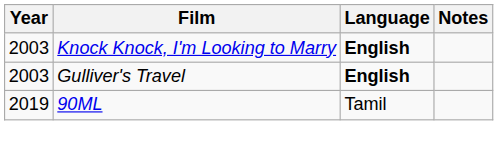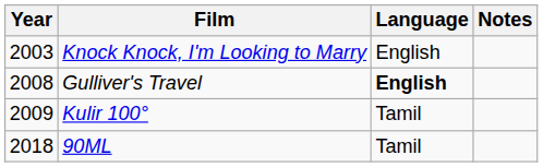Knock Knock, I'm Looking to Marry | Language: bold -> normal
Gulliver's Travel | Year: 2003 -> 2008
+ row: 2009 | Kulir 100° | Tamil
90ML | Year: 2019 -> 2018
